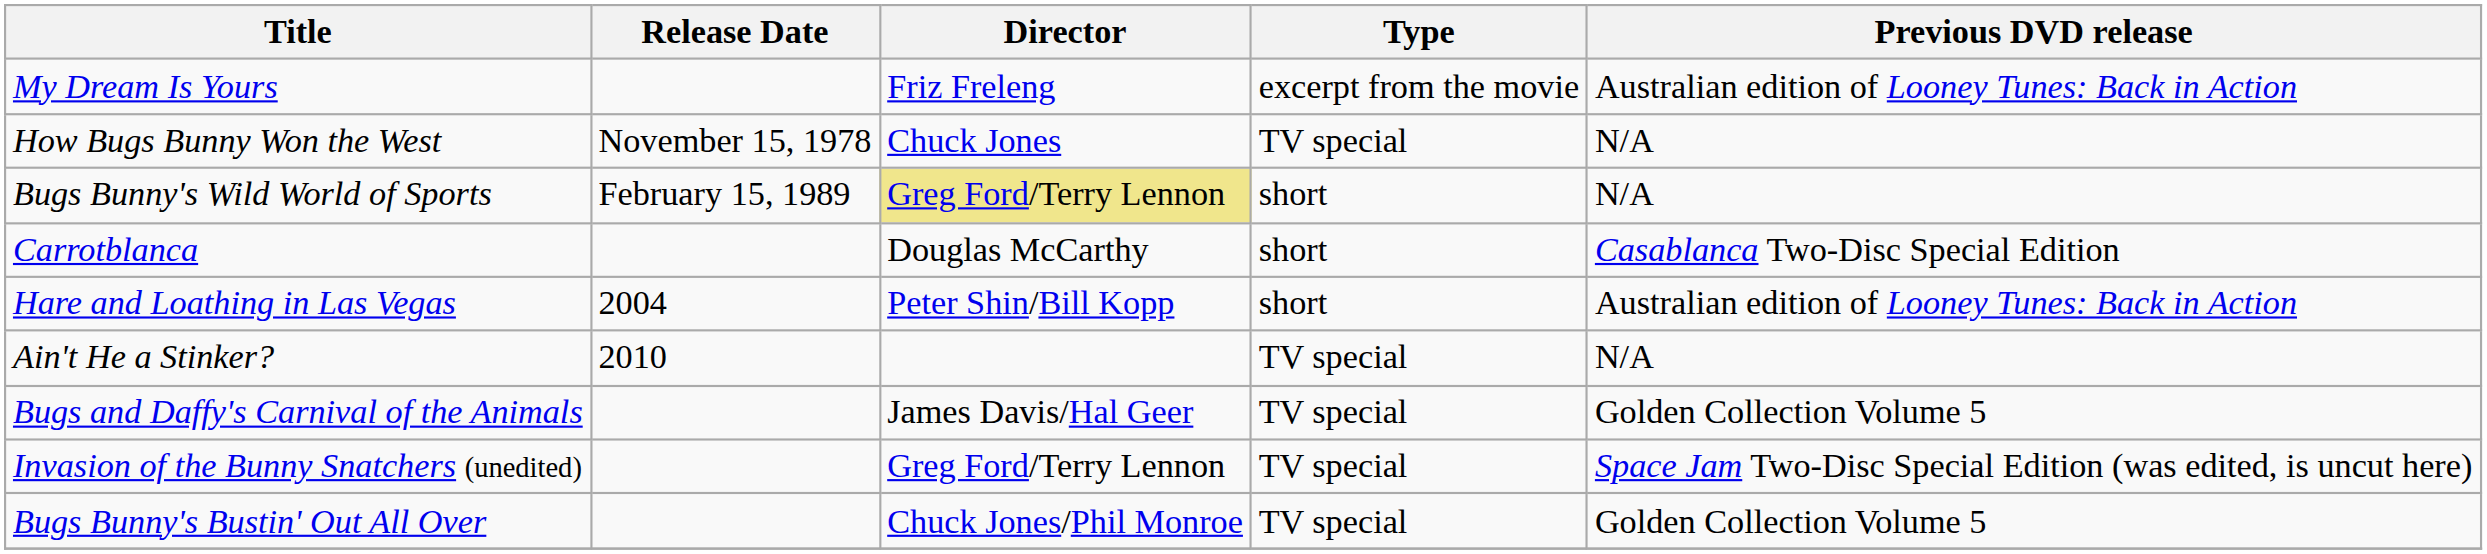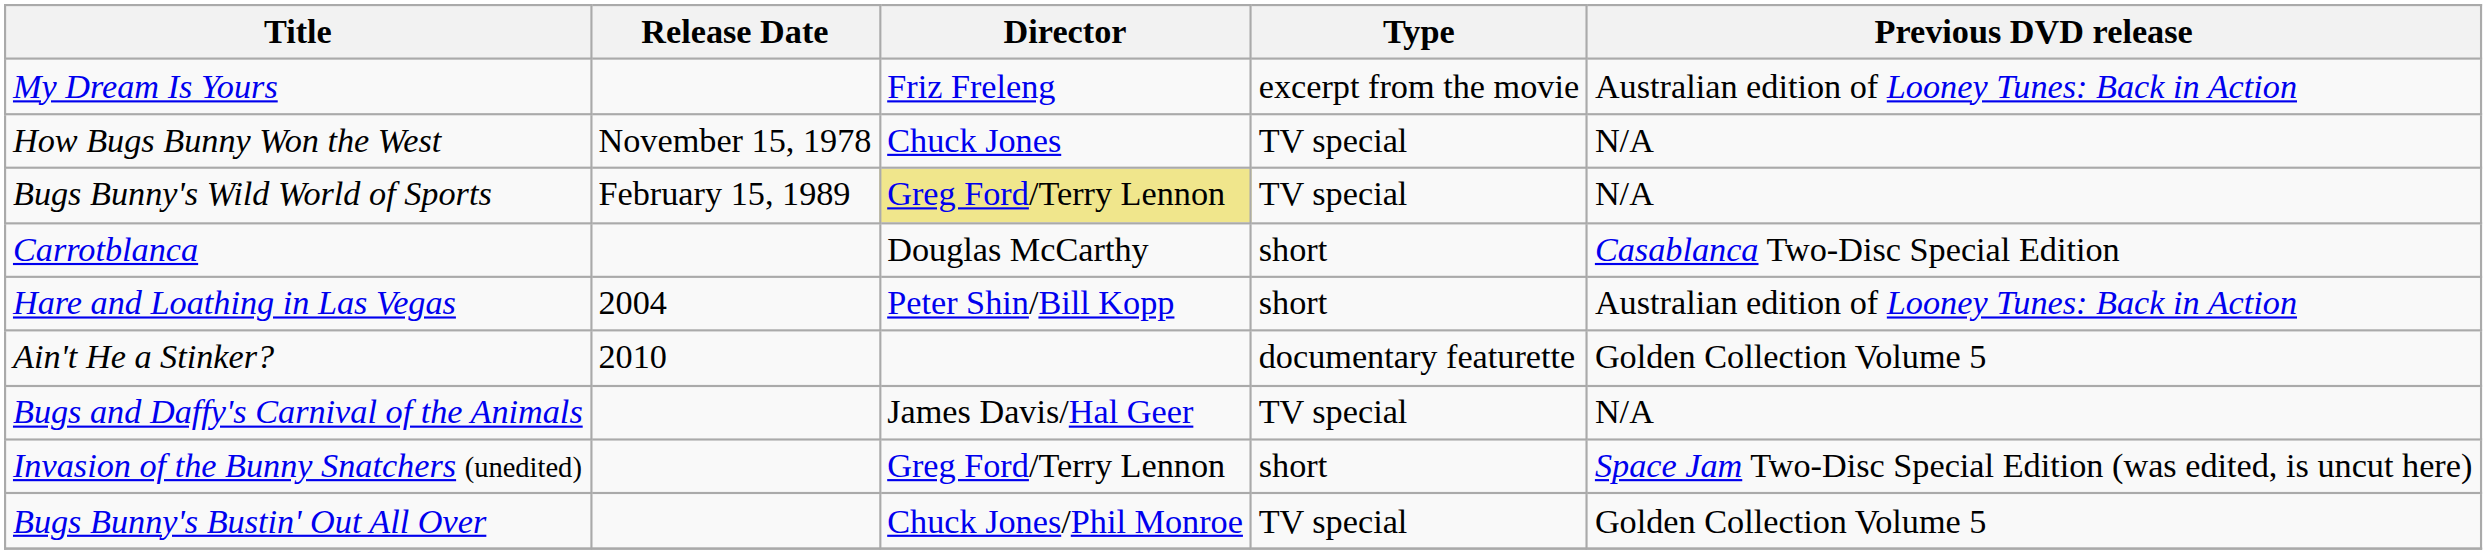Bugs Bunny's Wild World of Sports | Type: short -> TV special
Ain't He a Stinker? | Type: TV special -> documentary featurette
Ain't He a Stinker? | Previous DVD release: N/A -> Golden Collection Volume 5
Bugs and Daffy's Carnival of the Animals | Previous DVD release: Golden Collection Volume 5 -> N/A
Invasion of the Bunny Snatchers (unedited) | Type: TV special -> short
